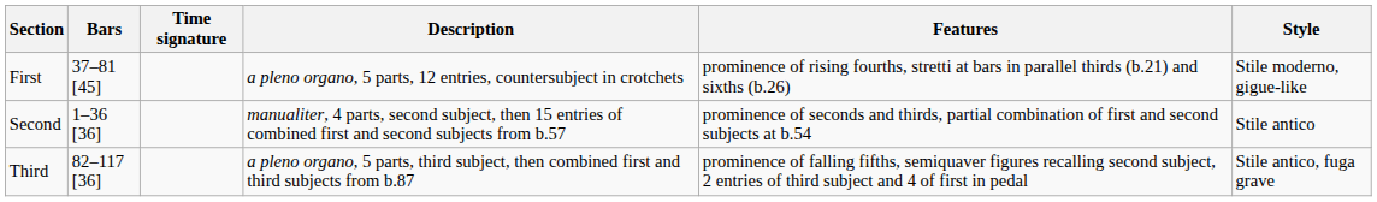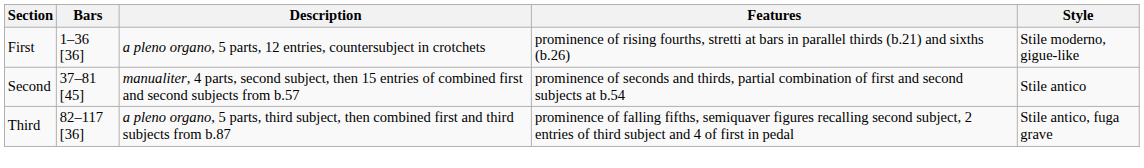- column: Time signature
First | Bars: 37–81 [45] -> 1–36 [36]
Second | Bars: 1–36 [36] -> 37–81 [45]
